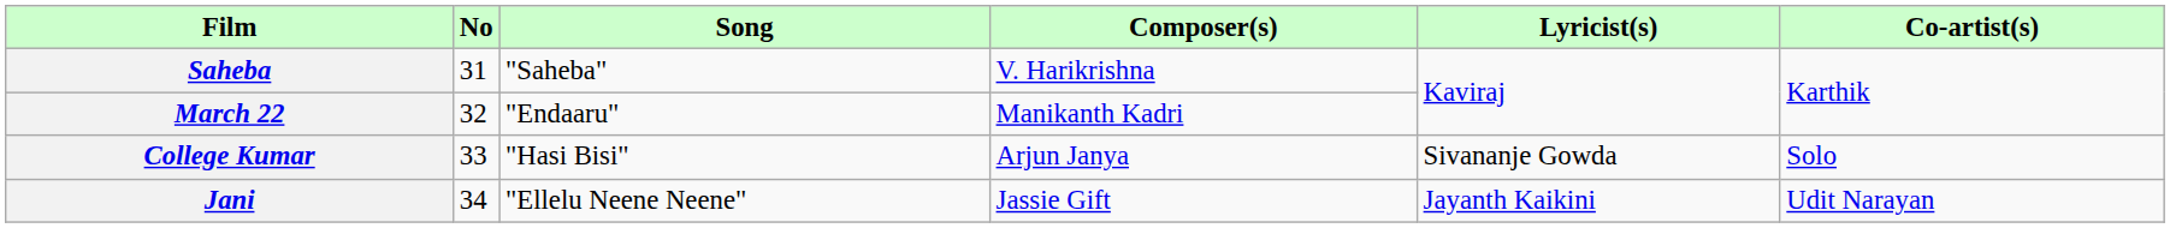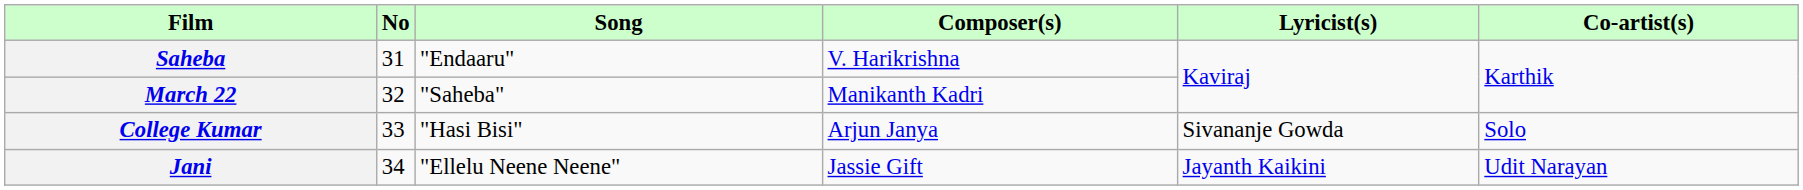Saheba | Song: "Saheba" -> "Endaaru"
March 22 | Song: "Endaaru" -> "Saheba"
